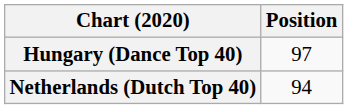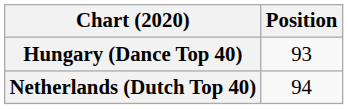Hungary (Dance Top 40) | Position: 97 -> 93
